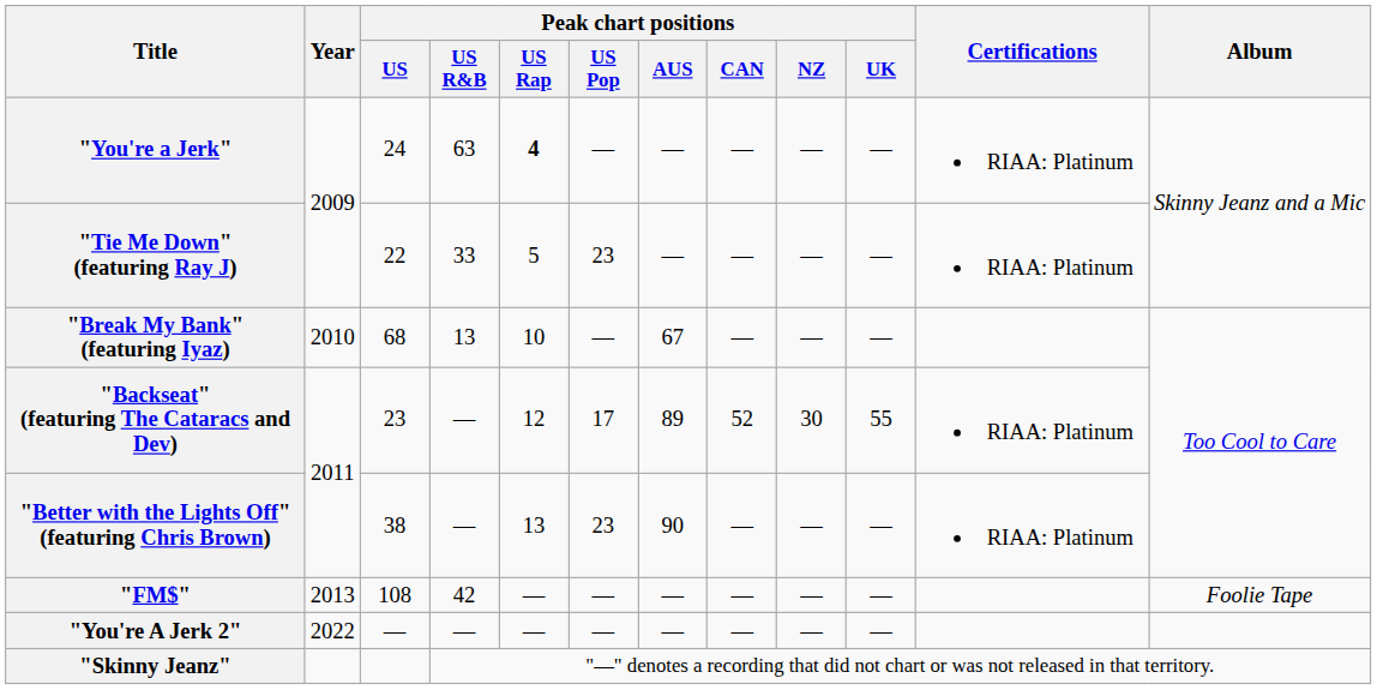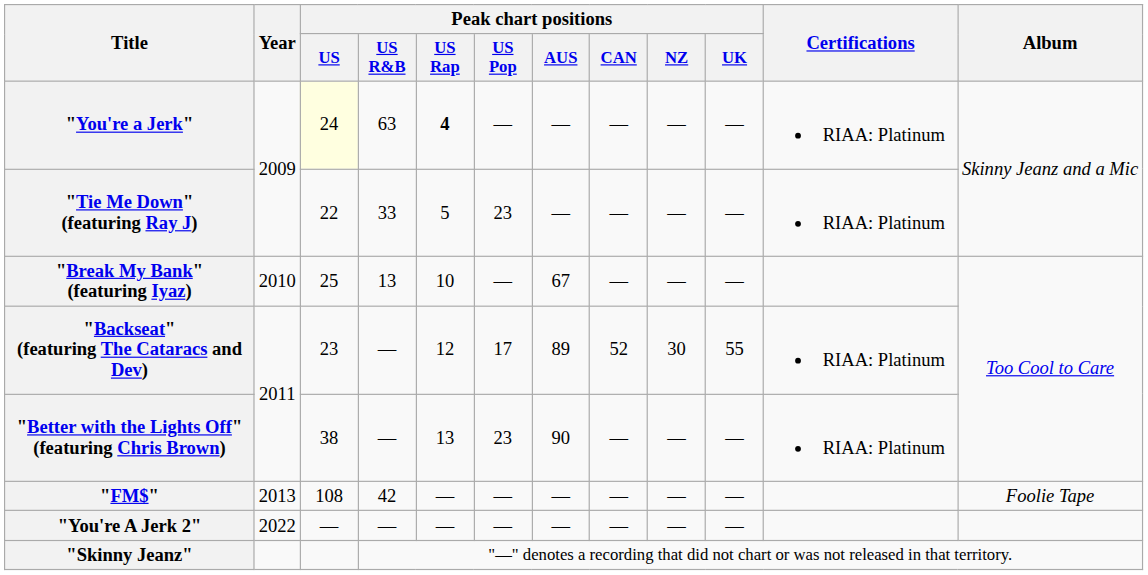"You're a Jerk" | Peak chart positions / US: no background -> lightyellow background
"Break My Bank" (featuring Iyaz) | Peak chart positions / US: 68 -> 25
